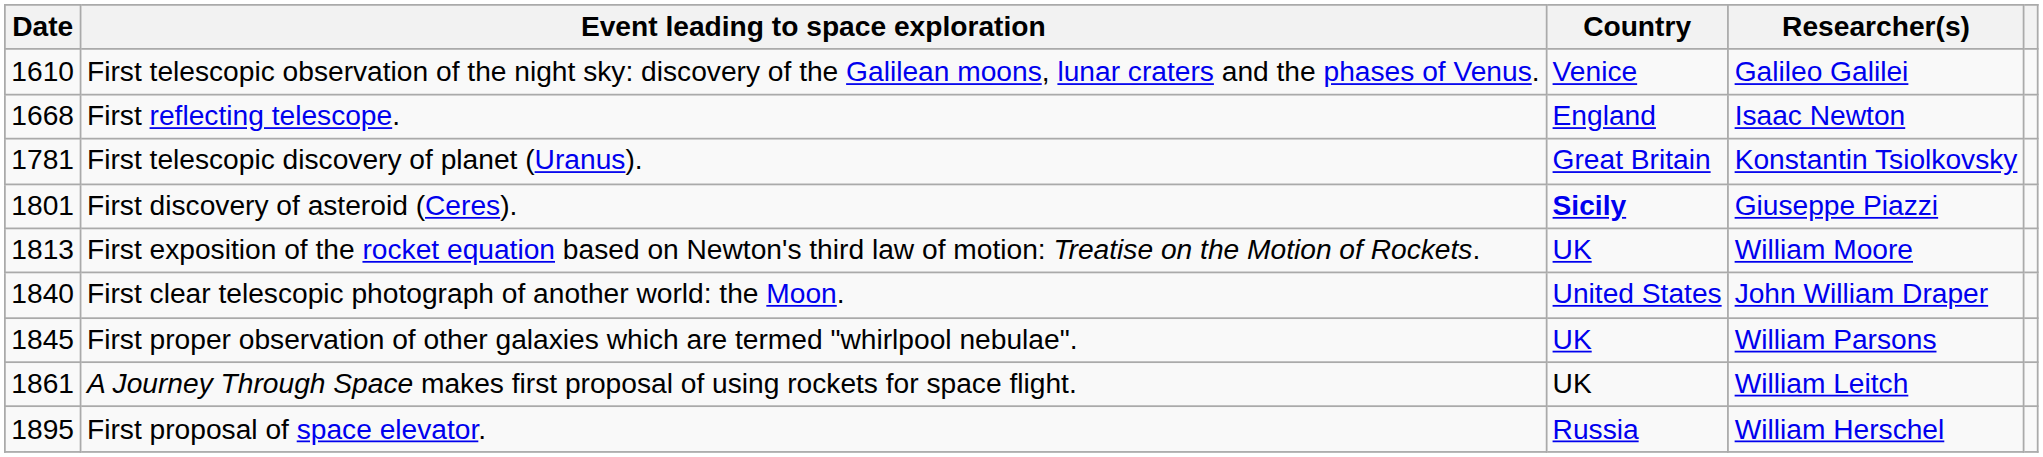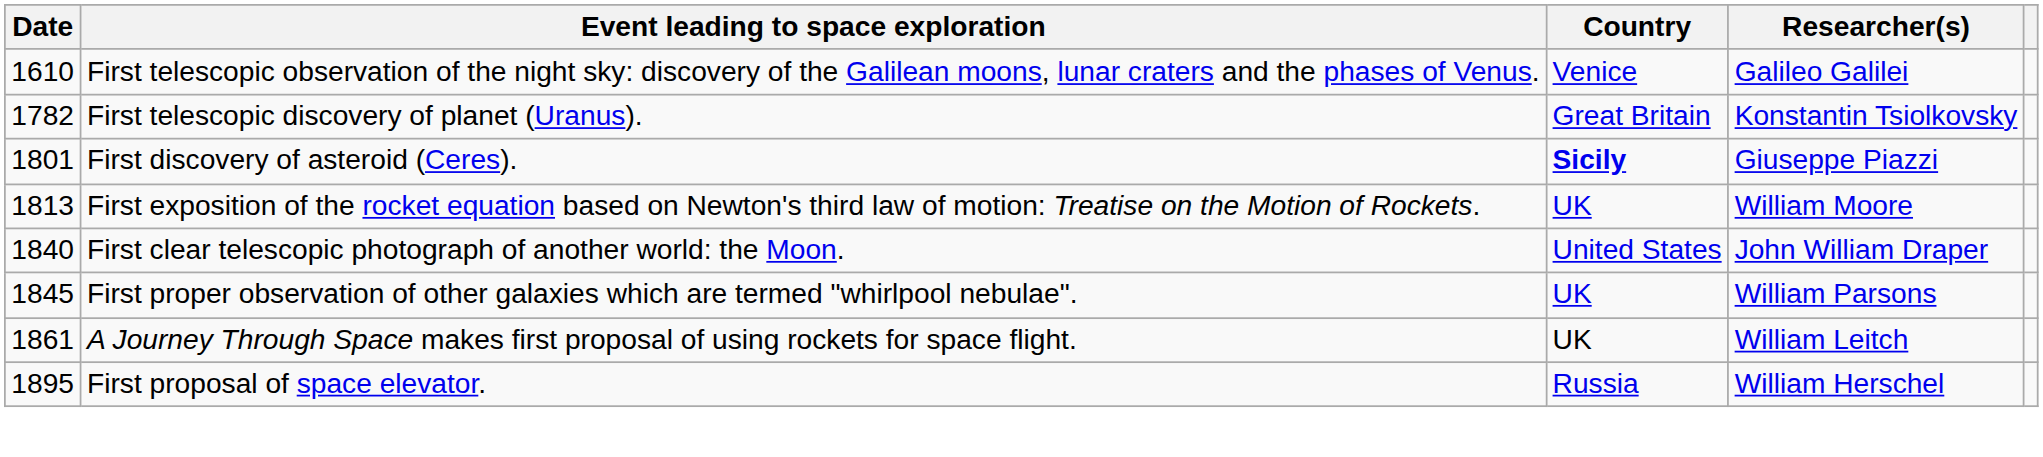- row: 1668 | First reflecting telescope. | England | Isaac Newton
First telescopic discovery of planet (Uranus). | Date: 1781 -> 1782
